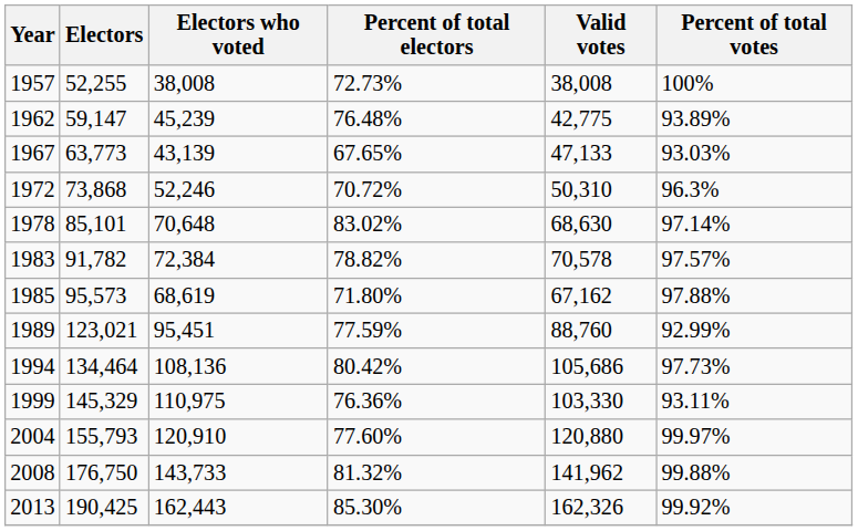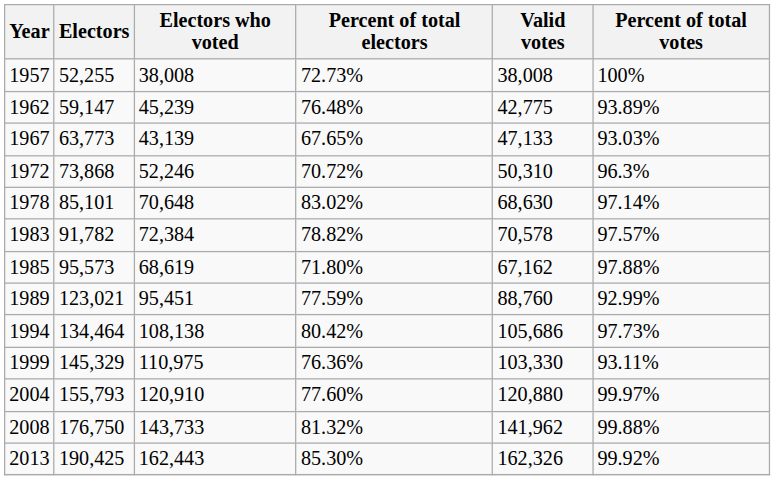1994 | Electors who voted: 108,136 -> 108,138
